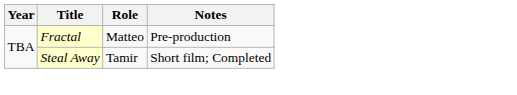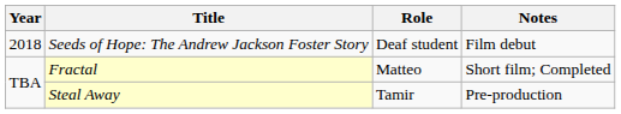+ row: 2018 | Seeds of Hope: The Andrew Jackson Foster Story | Deaf student | Film debut
Fractal | Notes: Pre-production -> Short film; Completed
Steal Away | Notes: Short film; Completed -> Pre-production
